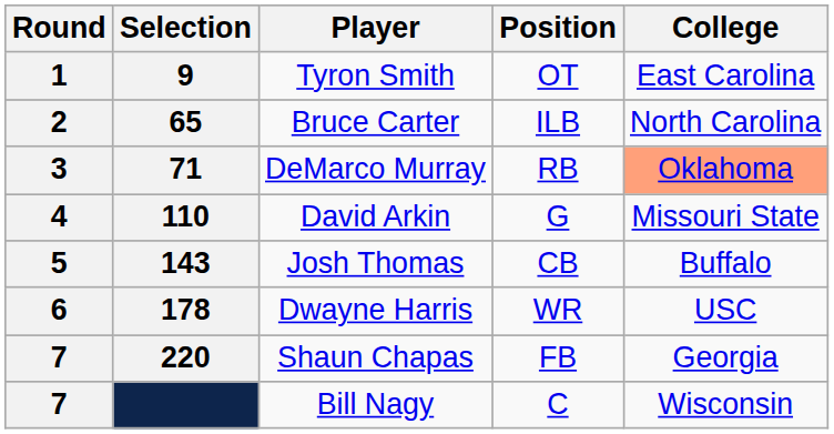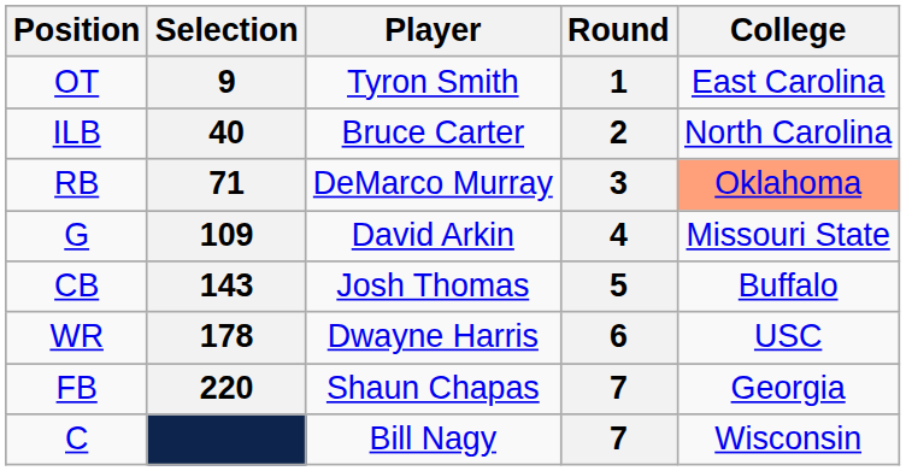columns swapped: Round <-> Position
Bruce Carter | Selection: 65 -> 40
David Arkin | Selection: 110 -> 109
